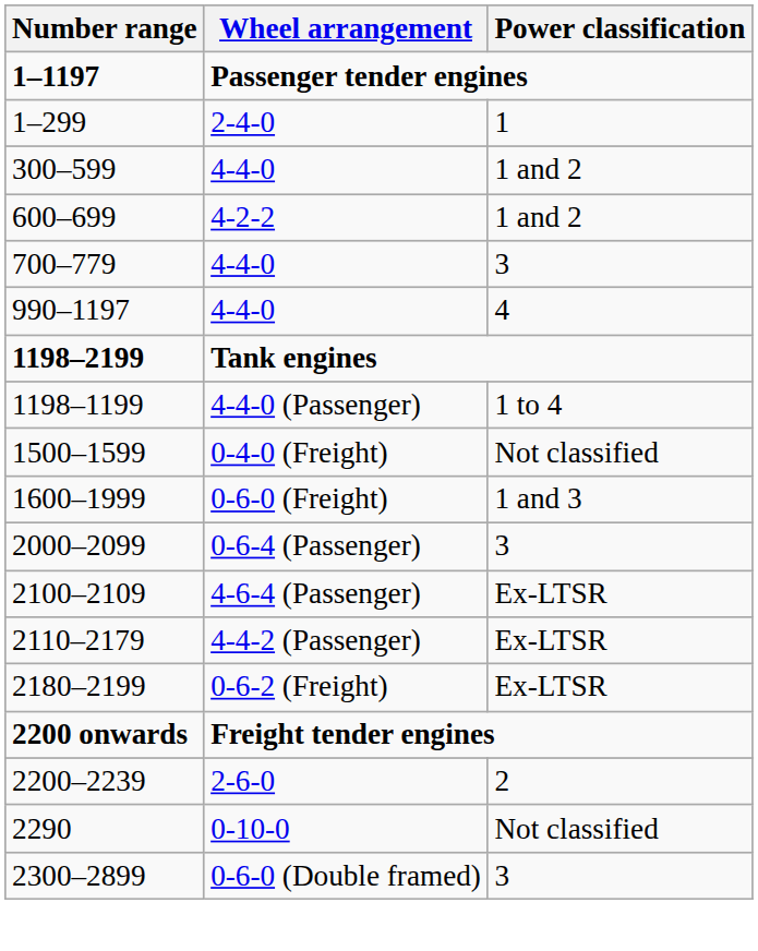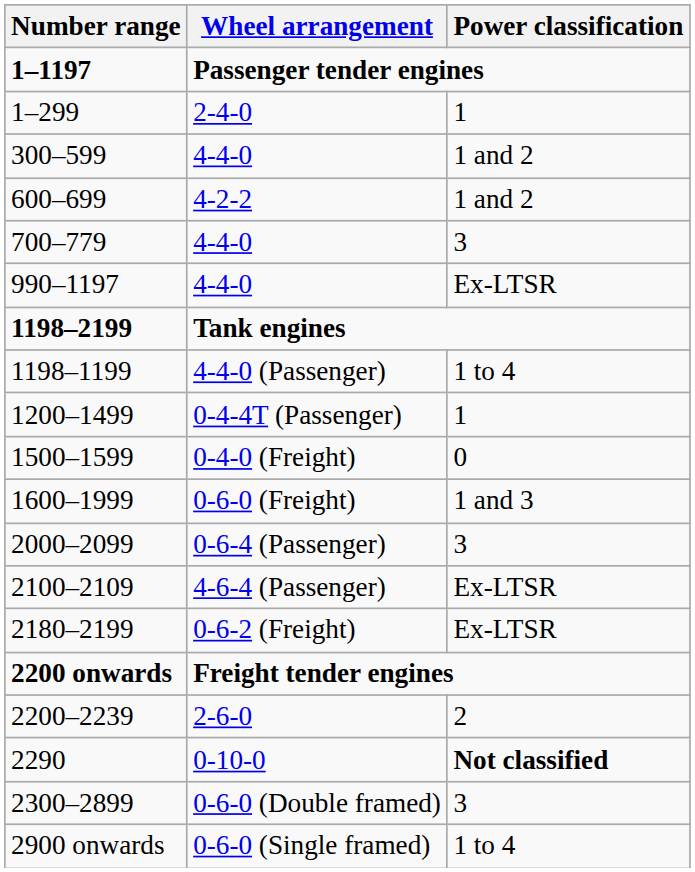990–1197 / 4-4-0 | Power classification: 4 -> Ex-LTSR
+ row: 1200–1499 | 0-4-4T (Passenger) | 1
0-4-0 (Freight) | Power classification: Not classified -> 0
- row: 2110–2179 | 4-4-2 (Passenger) | Ex-LTSR
0-10-0 | Power classification: normal -> bold
+ row: 2900 onwards | 0-6-0 (Single framed) | 1 to 4
